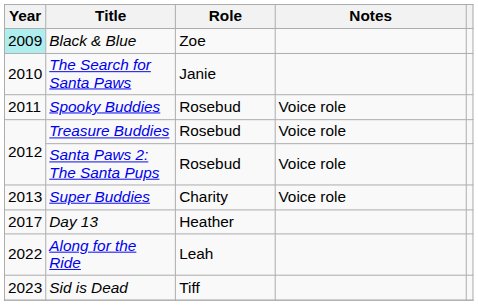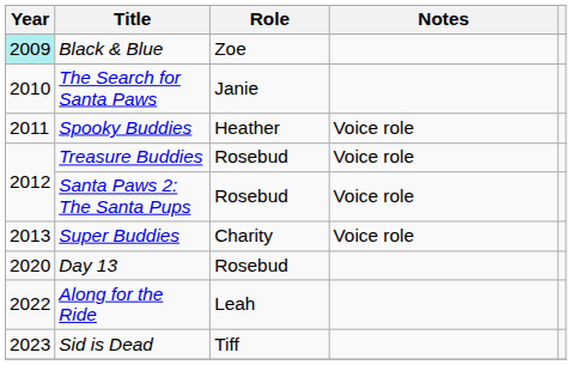Spooky Buddies | Role: Rosebud -> Heather
Day 13 | Year: 2017 -> 2020
Day 13 | Role: Heather -> Rosebud
